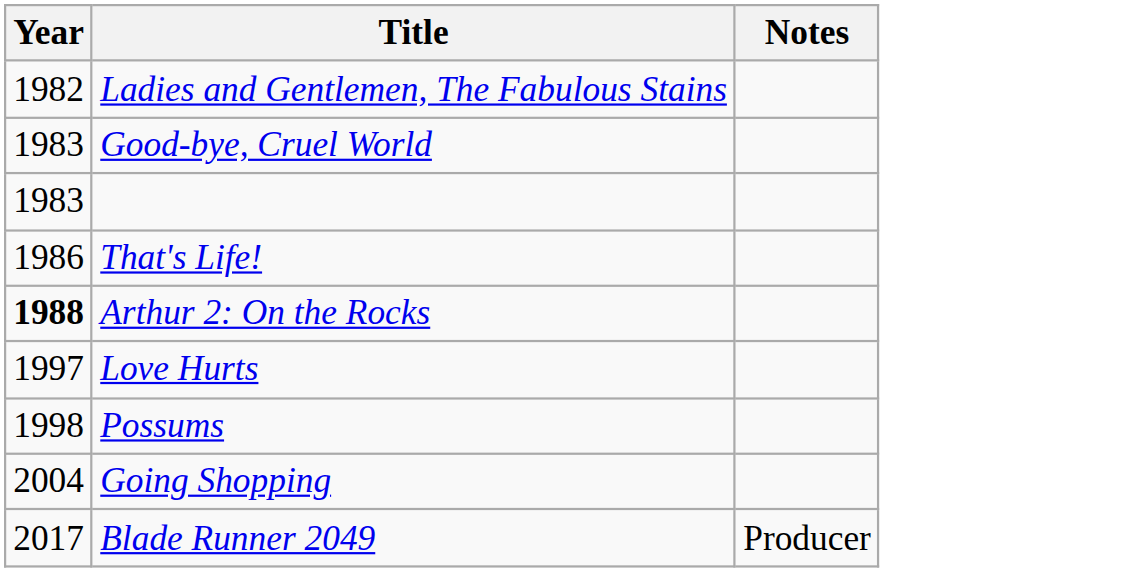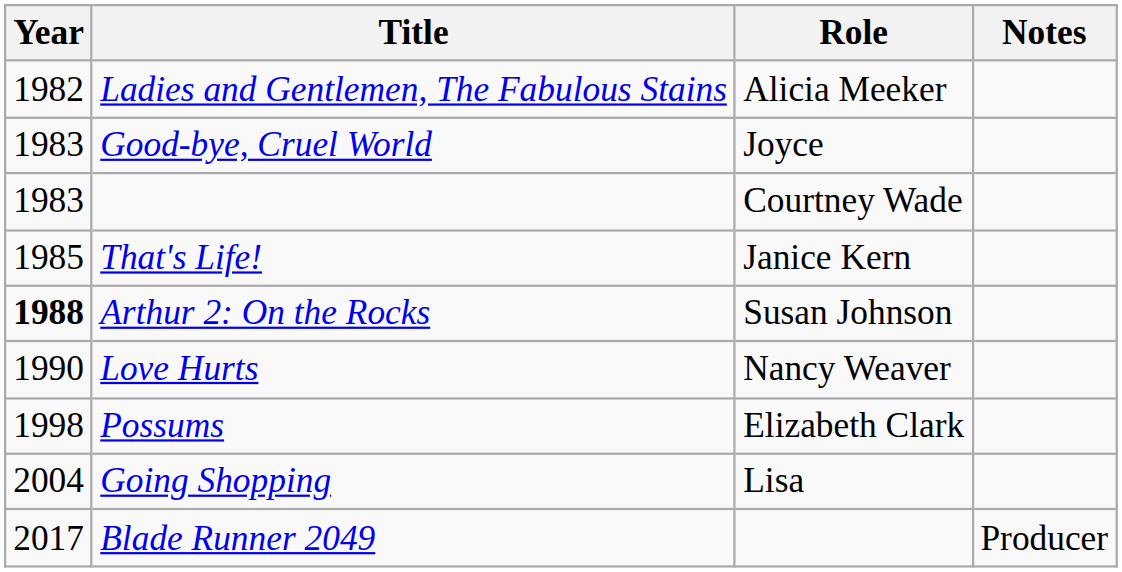+ column: Role | Alicia Meeker | Joyce | Courtney Wade | Janice Kern | Susan Johnson | Nancy Weaver | Elizabeth Clark | Lisa
That's Life! | Year: 1986 -> 1985
Love Hurts | Year: 1997 -> 1990
